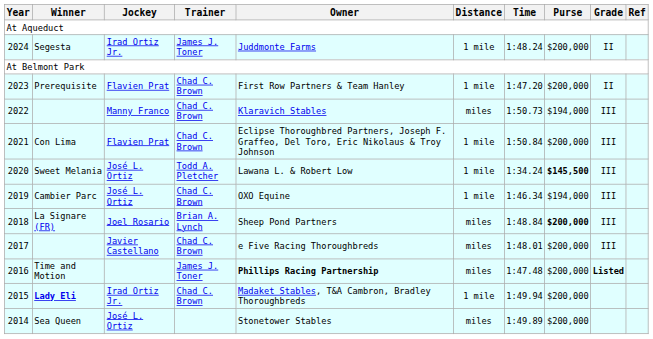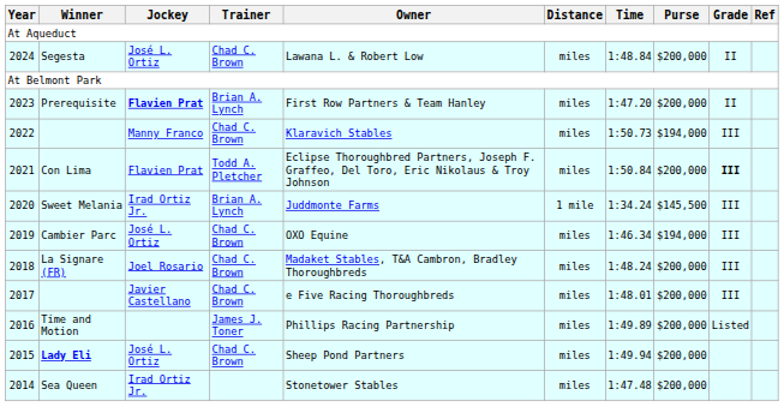Segesta | Jockey: Irad Ortiz Jr. -> José L. Ortiz
Segesta | Trainer: James J. Toner -> Chad C. Brown
Segesta | Owner: Juddmonte Farms -> Lawana L. & Robert Low
Segesta | Distance: 1 mile -> miles
Segesta | Time: 1:48.24 -> 1:48.84
Prerequisite | Jockey: normal -> bold
Prerequisite | Trainer: Chad C. Brown -> Brian A. Lynch
Prerequisite | Distance: 1 mile -> miles
Con Lima | Trainer: Chad C. Brown -> Todd A. Pletcher
Con Lima | Distance: 1 mile -> miles
Con Lima | Grade: normal -> bold
Sweet Melania | Jockey: José L. Ortiz -> Irad Ortiz Jr.
Sweet Melania | Trainer: Todd A. Pletcher -> Brian A. Lynch
Sweet Melania | Owner: Lawana L. & Robert Low -> Juddmonte Farms
Sweet Melania | Purse: bold -> normal
Cambier Parc | Distance: 1 mile -> miles
La Signare (FR) | Trainer: Brian A. Lynch -> Chad C. Brown
La Signare (FR) | Owner: Sheep Pond Partners -> Madaket Stables, T&A Cambron, Bradley Thoroughbreds
La Signare (FR) | Time: 1:48.84 -> 1:48.24
La Signare (FR) | Purse: bold -> normal
Time and Motion | Owner: bold -> normal
Time and Motion | Time: 1:47.48 -> 1:49.89
Time and Motion | Grade: bold -> normal
Lady Eli | Jockey: Irad Ortiz Jr. -> José L. Ortiz
Lady Eli | Owner: Madaket Stables, T&A Cambron, Bradley Thoroughbreds -> Sheep Pond Partners
Lady Eli | Distance: 1 mile -> miles
Sea Queen | Jockey: José L. Ortiz -> Irad Ortiz Jr.
Sea Queen | Time: 1:49.89 -> 1:47.48
